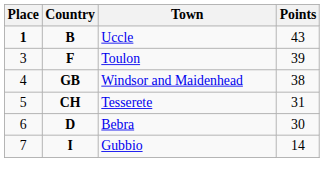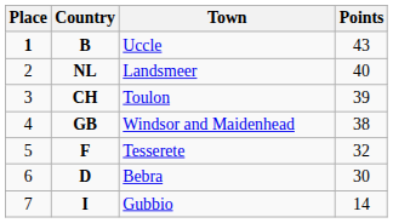+ row: 2 | NL | Landsmeer | 40
Toulon | Country: F -> CH
Tesserete | Country: CH -> F
Tesserete | Points: 31 -> 32
